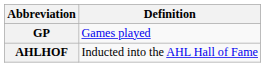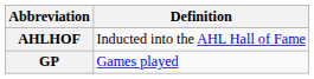rows swapped: GP <-> AHLHOF
